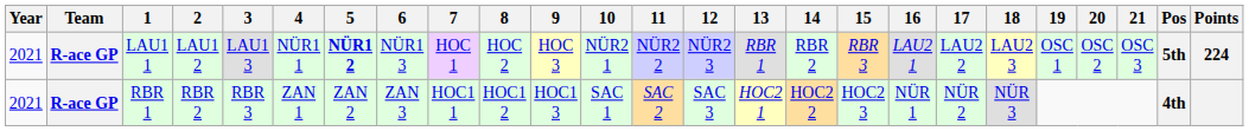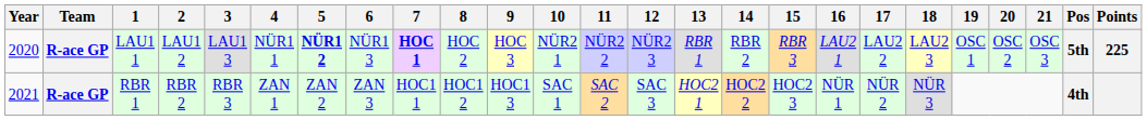LAU1 1 | Year: 2021 -> 2020
LAU1 1 | 7: normal -> bold
LAU1 1 | Points: 224 -> 225
